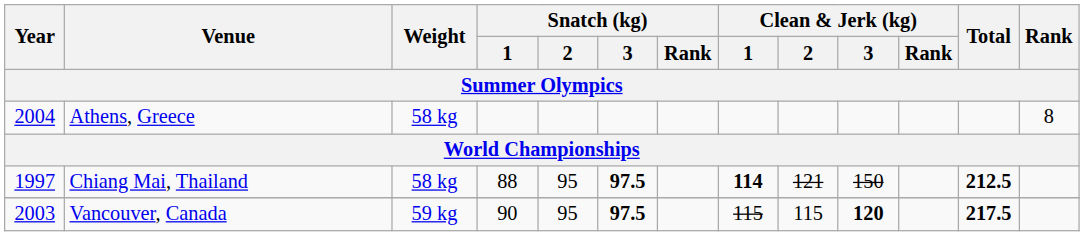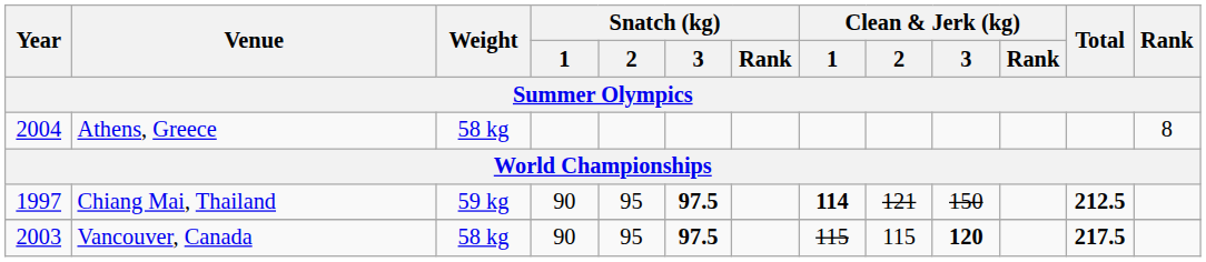Chiang Mai, Thailand | Weight: 58 kg -> 59 kg
Chiang Mai, Thailand | Snatch (kg) / 1: 88 -> 90
Vancouver, Canada | Weight: 59 kg -> 58 kg
